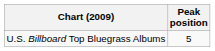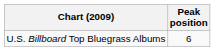U.S. Billboard Top Bluegrass Albums | Peak position: 5 -> 6
